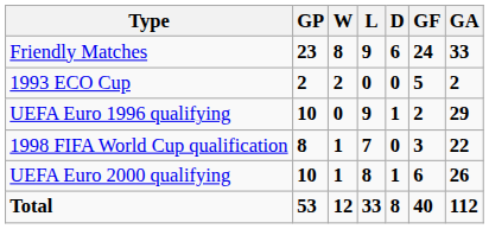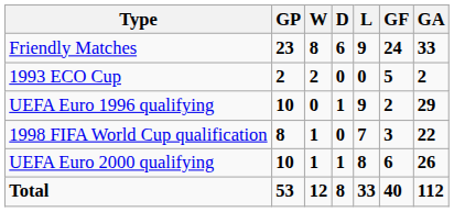columns swapped: D <-> L
